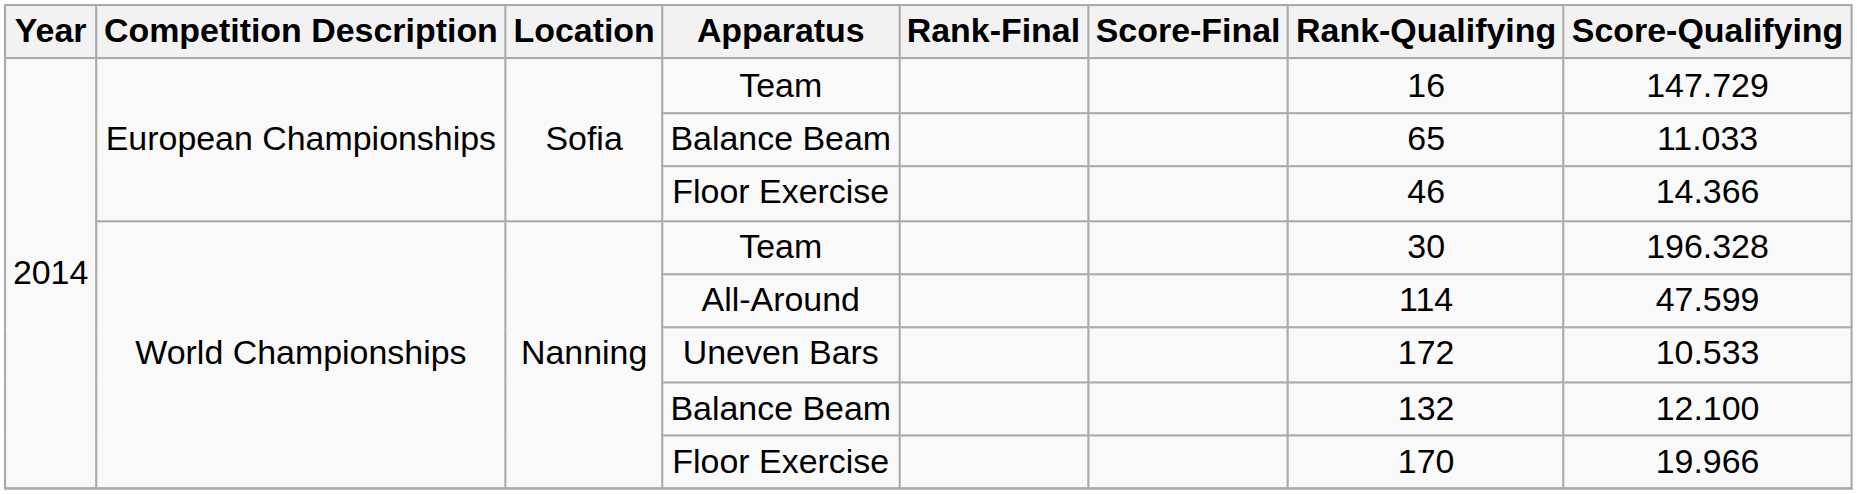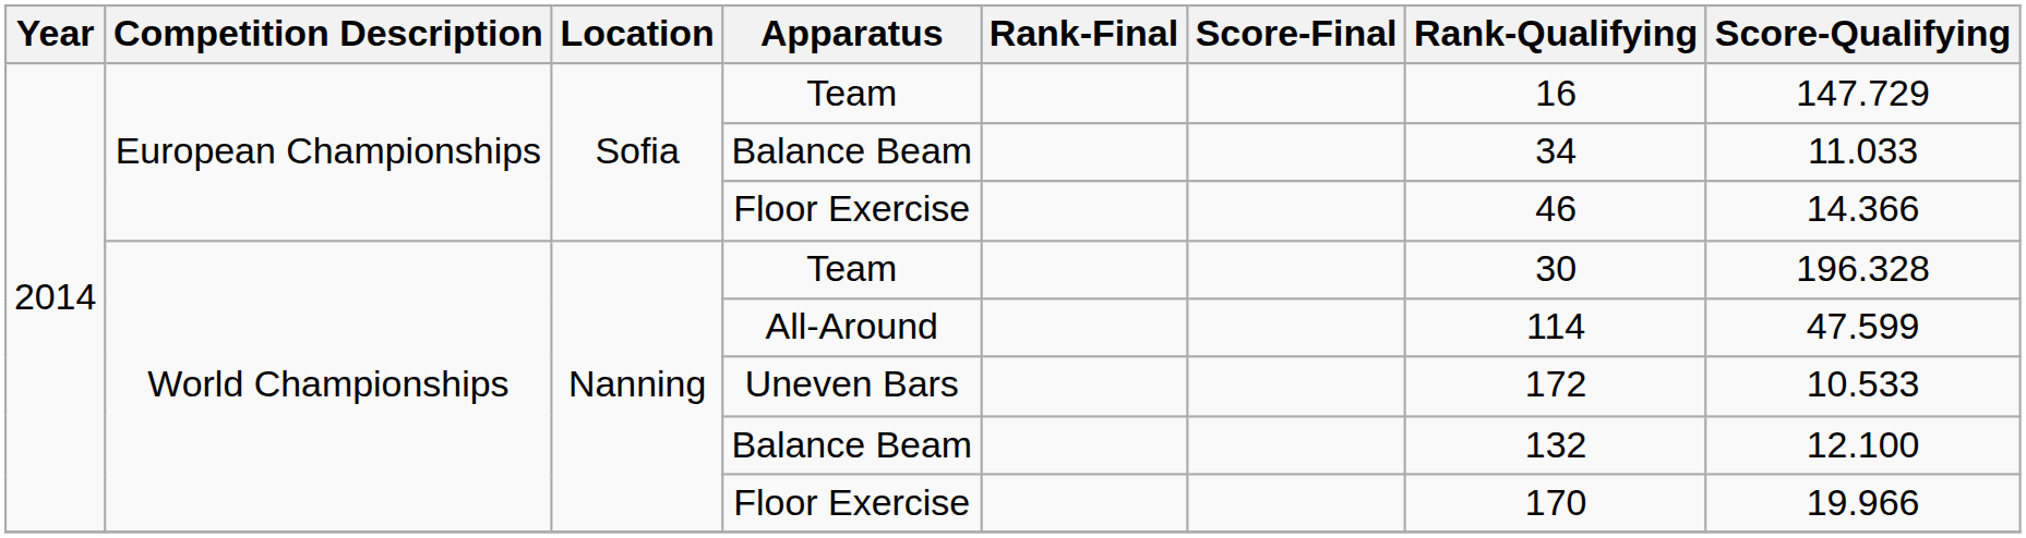European Championships / Balance Beam | Rank-Qualifying: 65 -> 34
